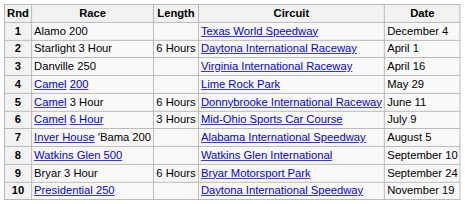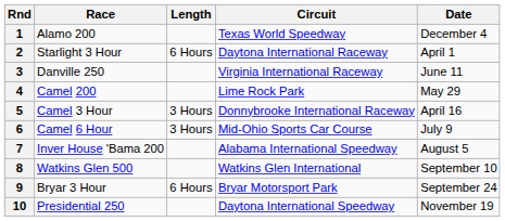3 | Date: April 16 -> June 11
5 | Length: 6 Hours -> 3 Hours
5 | Date: June 11 -> April 16
